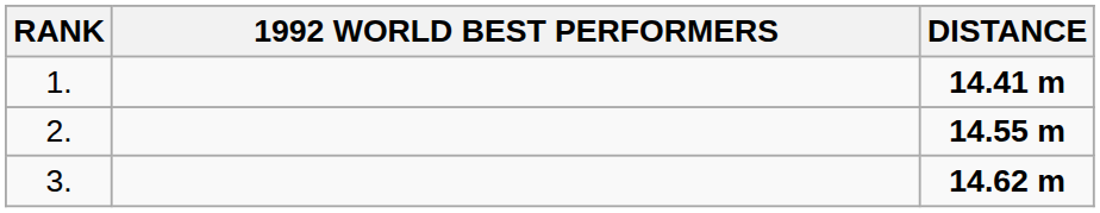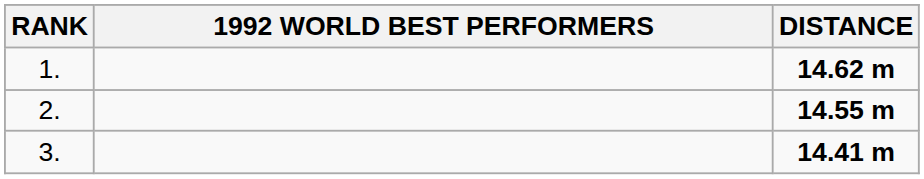1. | DISTANCE: 14.41 m -> 14.62 m
3. | DISTANCE: 14.62 m -> 14.41 m
